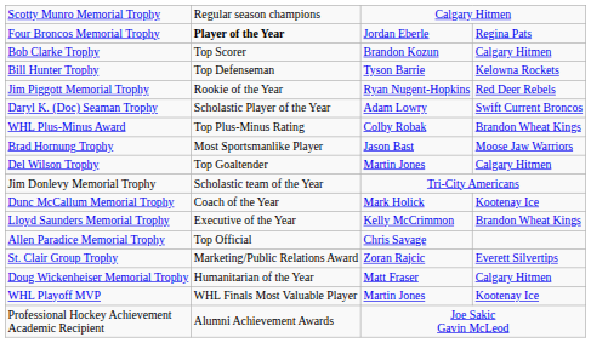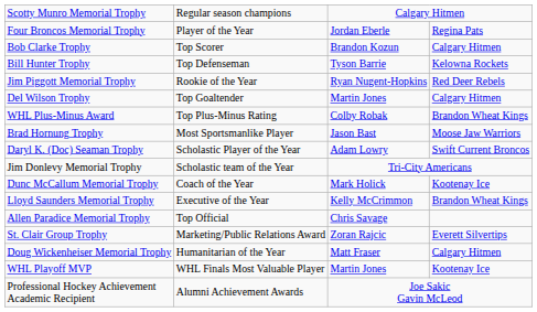Four Broncos Memorial Trophy | column 2: bold -> normal
rows swapped: Del Wilson Trophy <-> Daryl K. (Doc) Seaman Trophy
